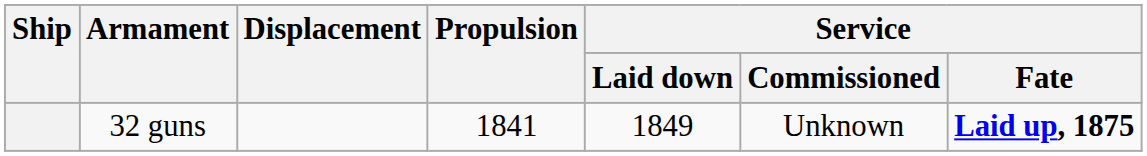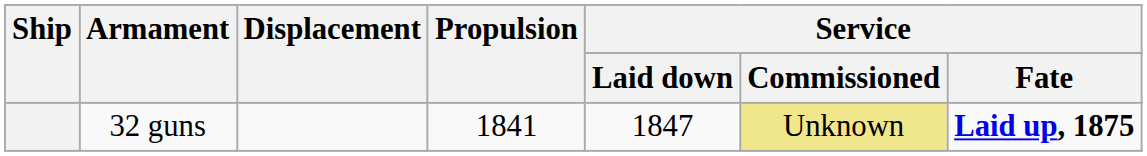32 guns | Service / Laid down: 1849 -> 1847
32 guns | Service / Commissioned: no background -> khaki background
